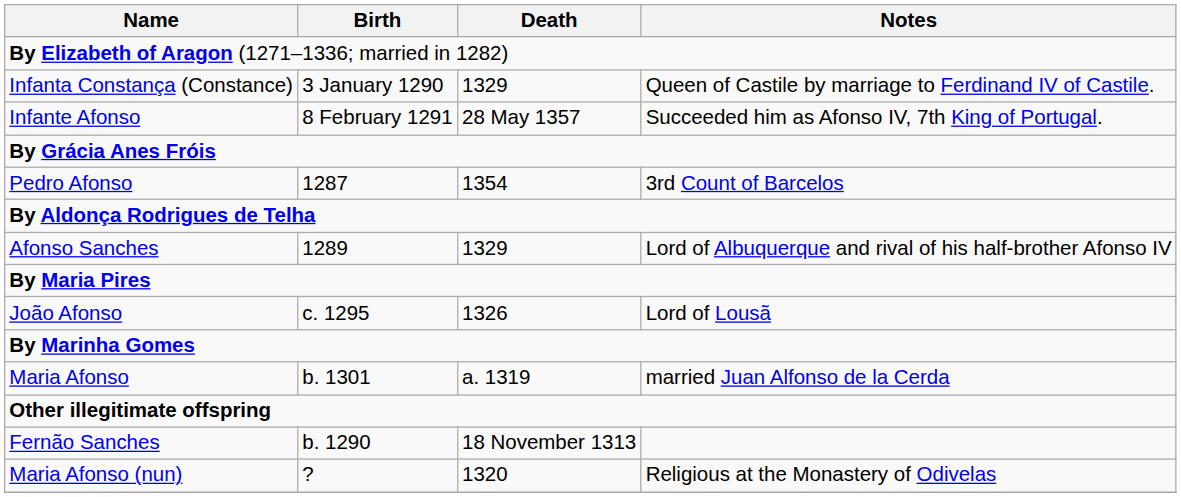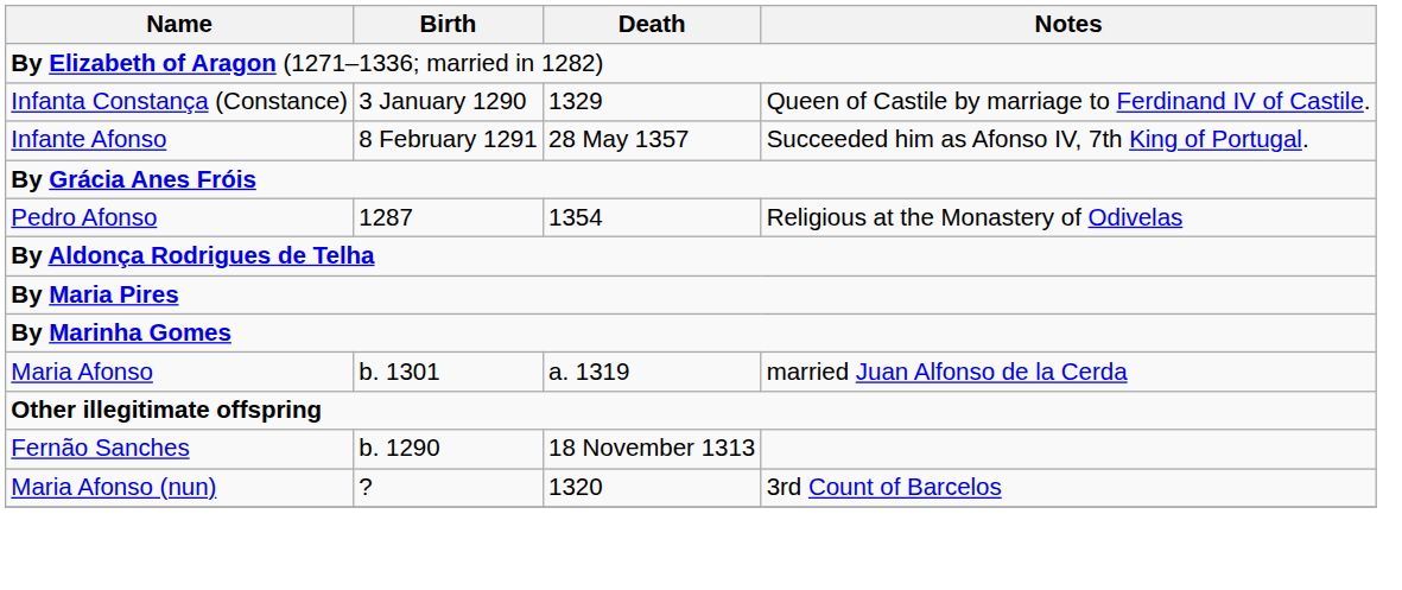Pedro Afonso | Notes: 3rd Count of Barcelos -> Religious at the Monastery of Odivelas
- row: Afonso Sanches | 1289 | 1329 | Lord of Albuquerque and rival of his half-brother Afonso IV
- row: João Afonso | c. 1295 | 1326 | Lord of Lousã
Maria Afonso (nun) | Notes: Religious at the Monastery of Odivelas -> 3rd Count of Barcelos
